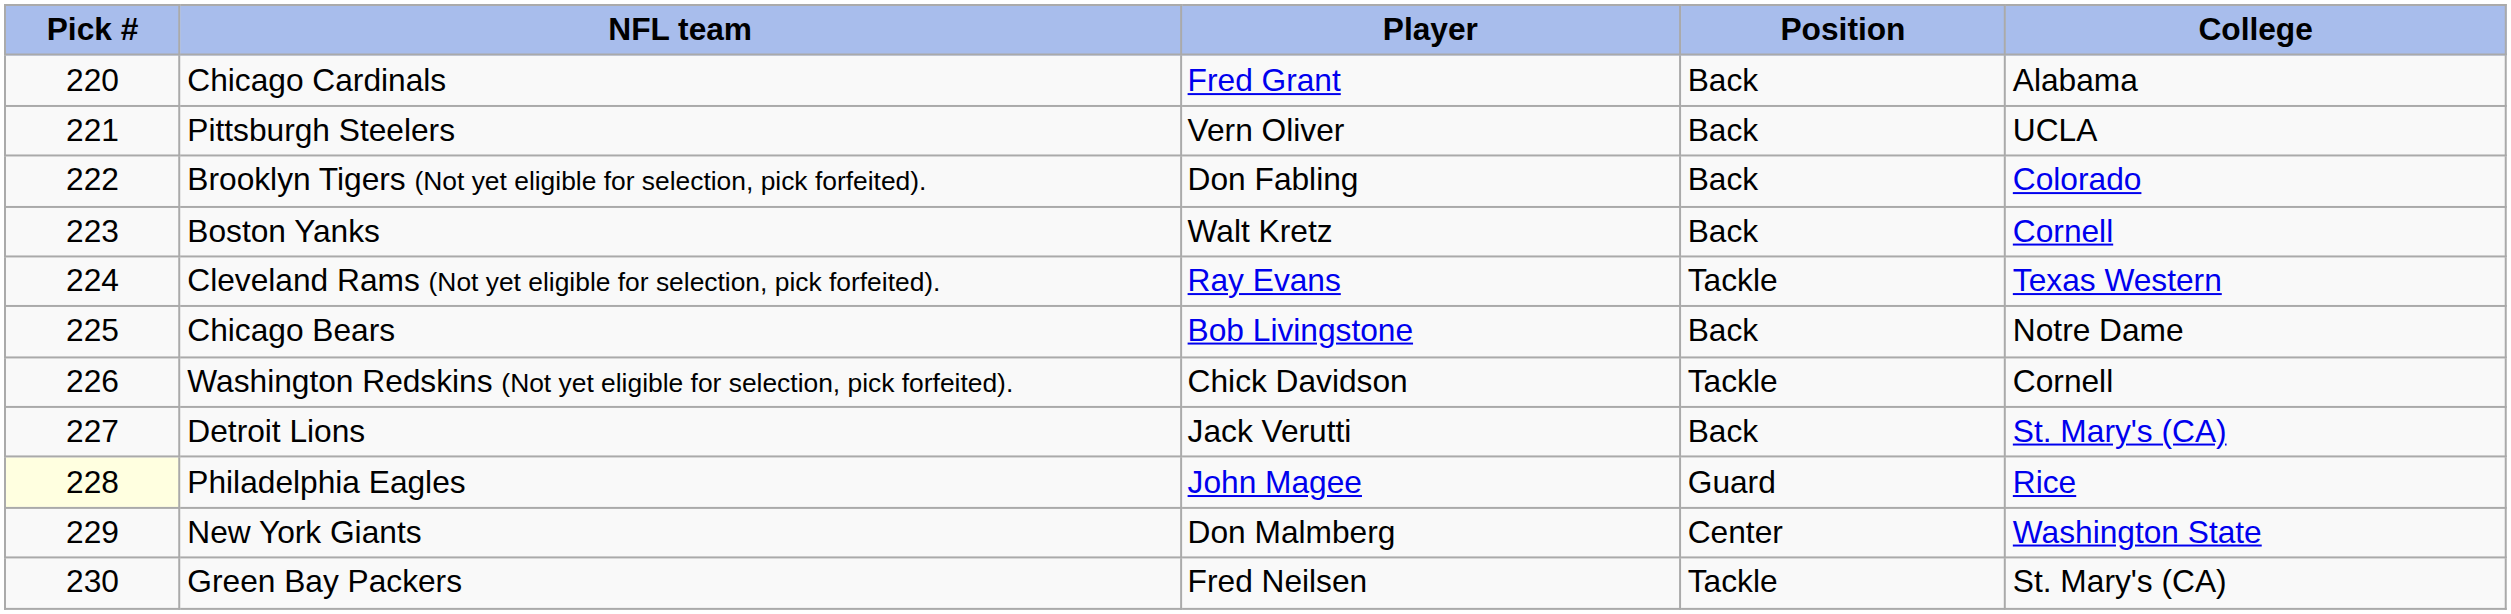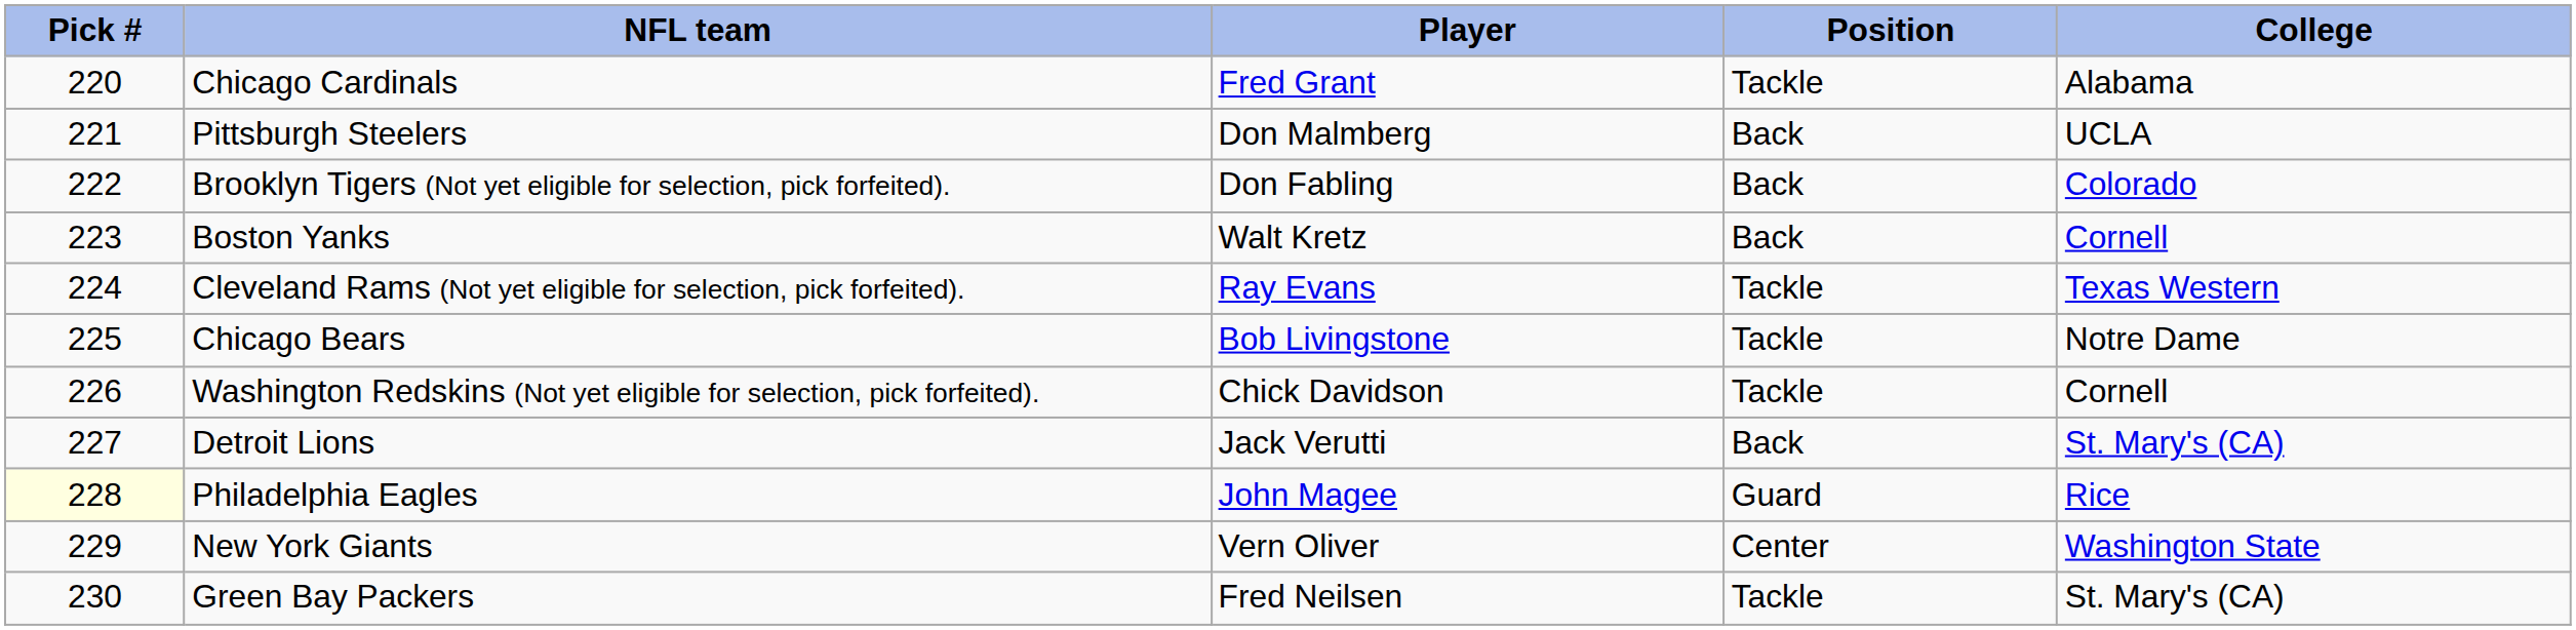Chicago Cardinals | Position: Back -> Tackle
Pittsburgh Steelers | Player: Vern Oliver -> Don Malmberg
Chicago Bears | Position: Back -> Tackle
New York Giants | Player: Don Malmberg -> Vern Oliver
